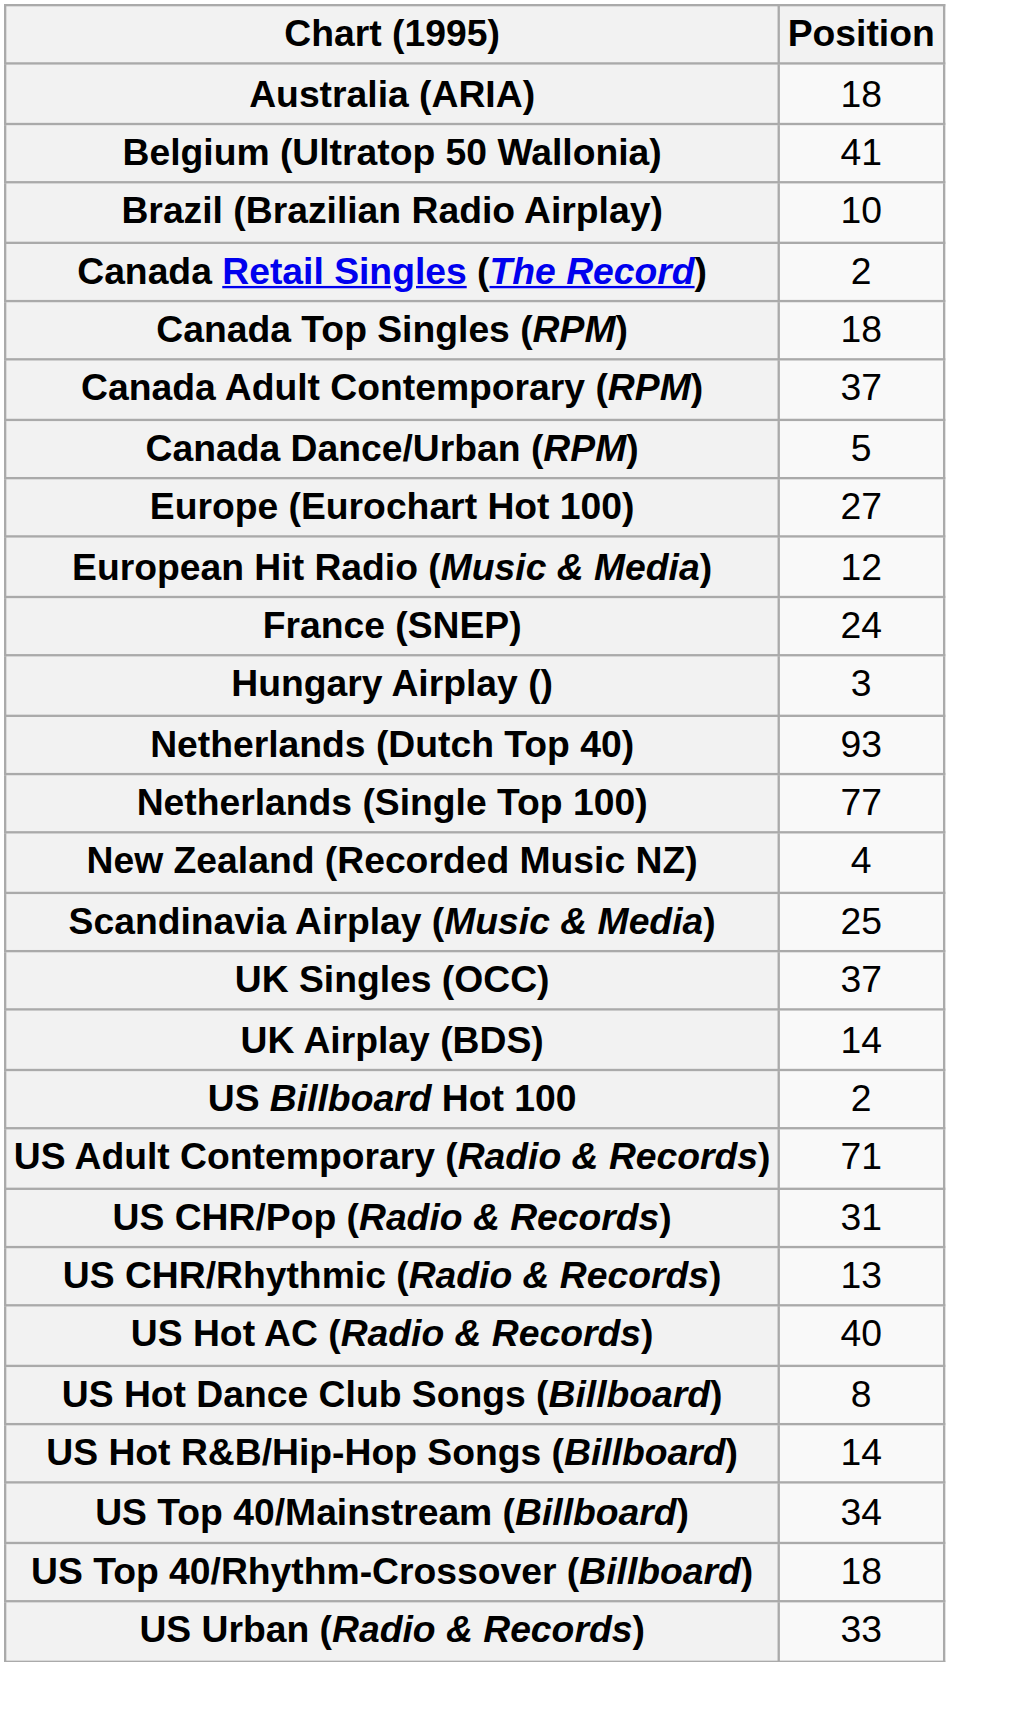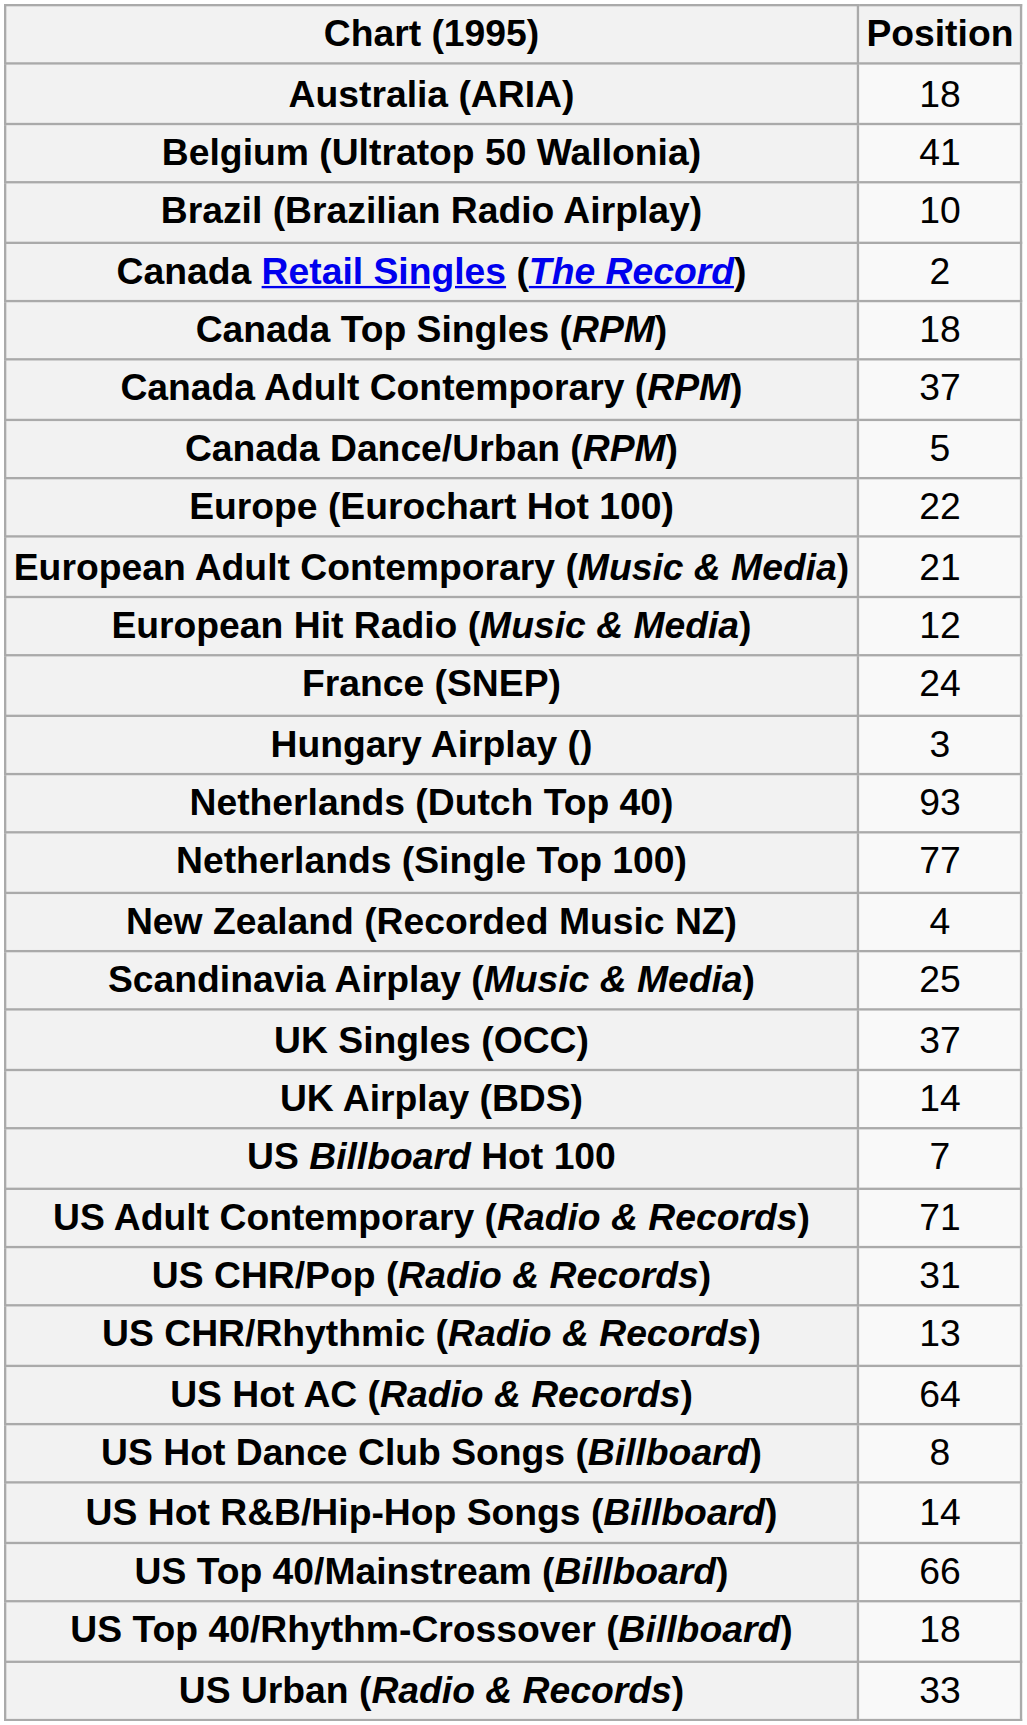Europe (Eurochart Hot 100) | Position: 27 -> 22
+ row: European Adult Contemporary (Music & Media) | 21
US Billboard Hot 100 | Position: 2 -> 7
US Hot AC (Radio & Records) | Position: 40 -> 64
US Top 40/Mainstream (Billboard) | Position: 34 -> 66
